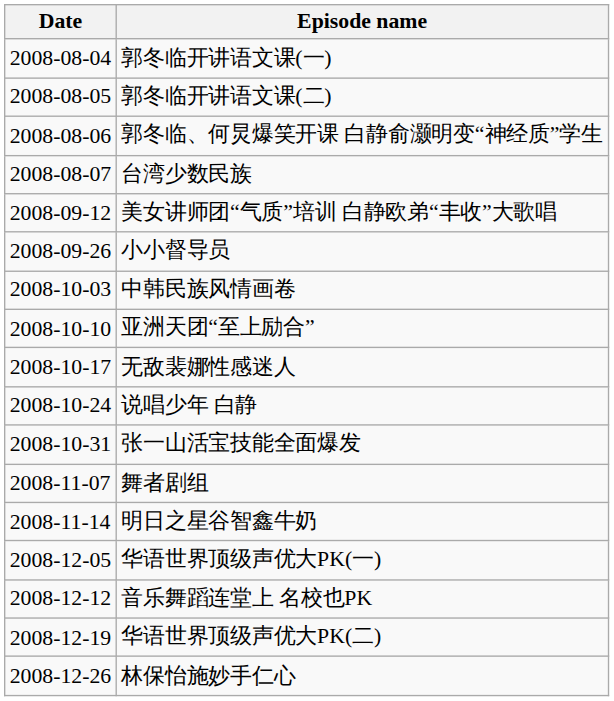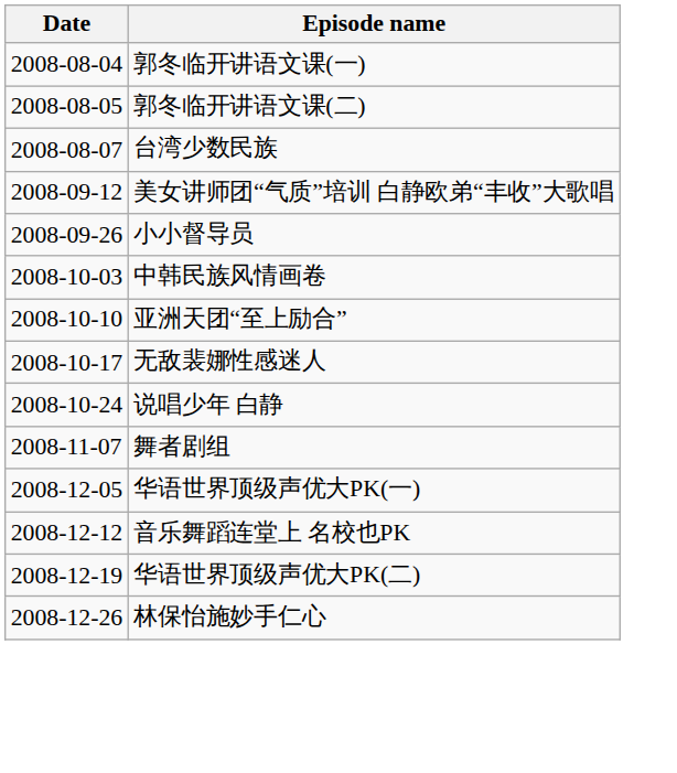- row: 2008-08-06 | 郭冬临、何炅爆笑开课 白静俞灏明变“神经质”学生
- row: 2008-10-31 | 张一山活宝技能全面爆发
- row: 2008-11-14 | 明日之星谷智鑫牛奶
